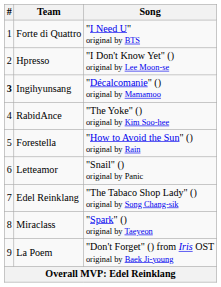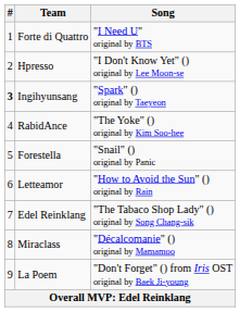Ingihyunsang | Song: "Décalcomanie" () original by Mamamoo -> "Spark" () original by Taeyeon
Forestella | Song: "How to Avoid the Sun" () original by Rain -> "Snail" () original by Panic
Letteamor | Song: "Snail" () original by Panic -> "How to Avoid the Sun" () original by Rain
Miraclass | Song: "Spark" () original by Taeyeon -> "Décalcomanie" () original by Mamamoo
